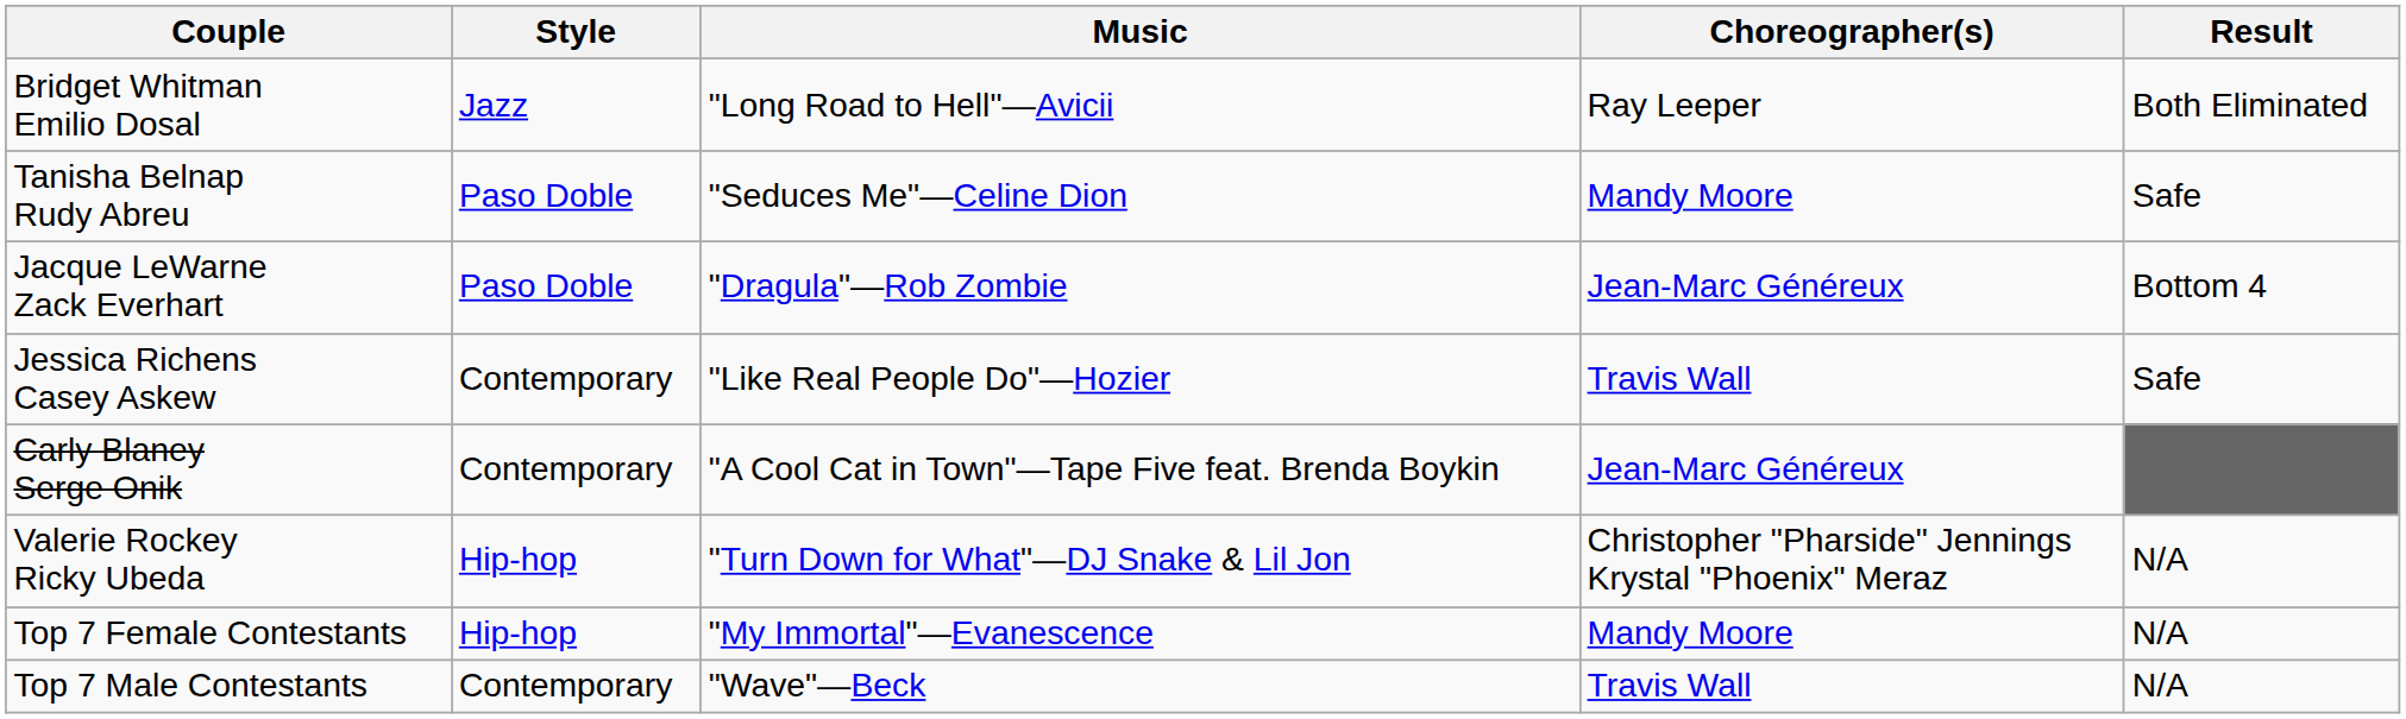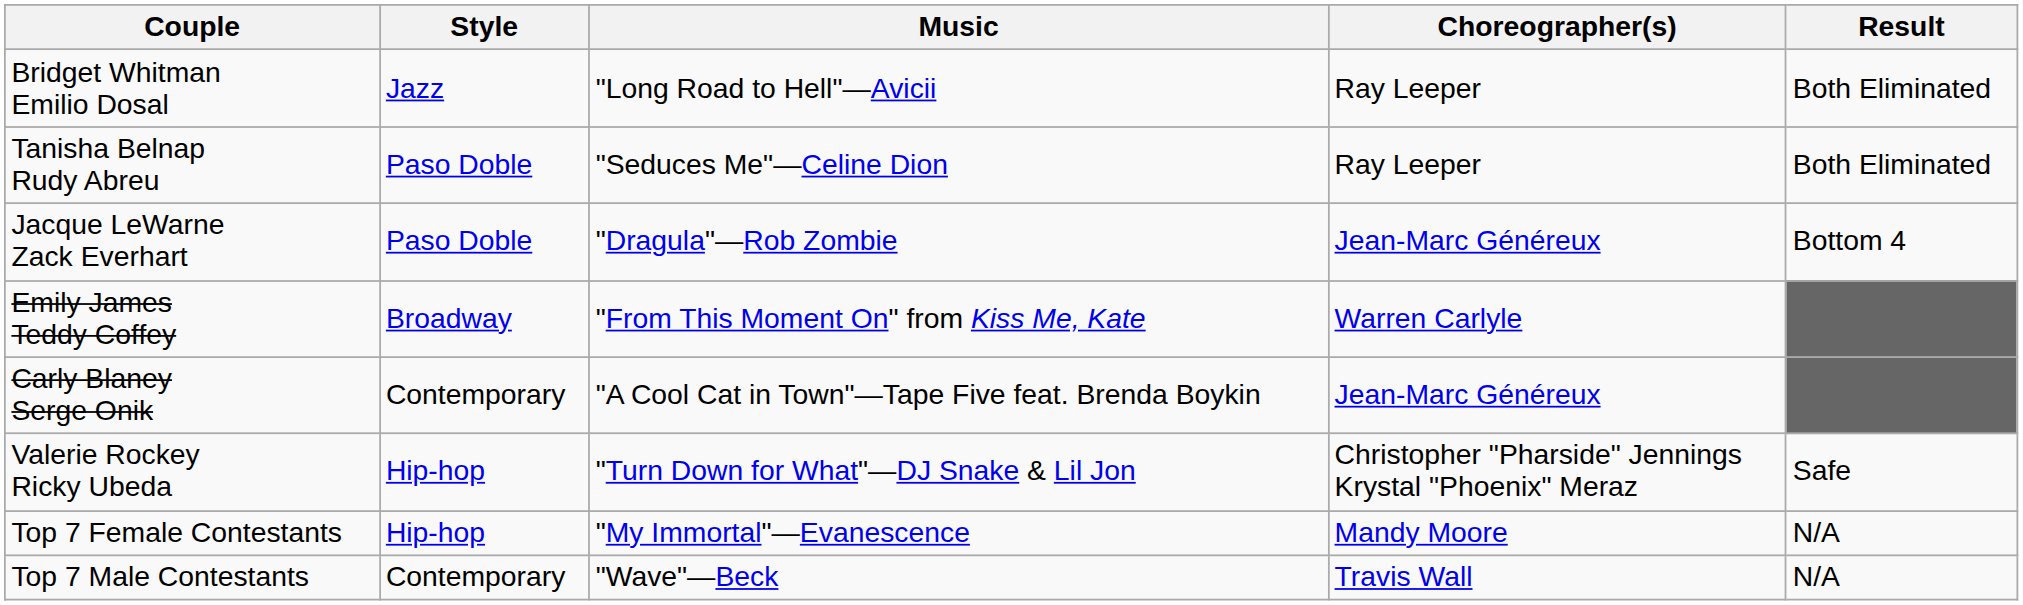Tanisha Belnap Rudy Abreu | Choreographer(s): Mandy Moore -> Ray Leeper
Tanisha Belnap Rudy Abreu | Result: Safe -> Both Eliminated
+ row: Emily James Teddy Coffey | Broadway | "From This Moment On" from Kiss Me, Kate | Warren Carlyle
- row: Jessica Richens Casey Askew | Contemporary | "Like Real People Do"—Hozier | Travis Wall | Safe
Valerie Rockey Ricky Ubeda | Result: N/A -> Safe
